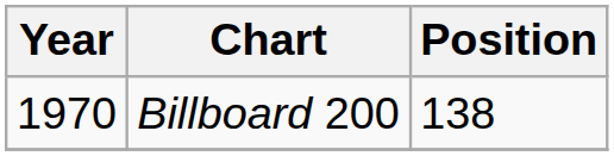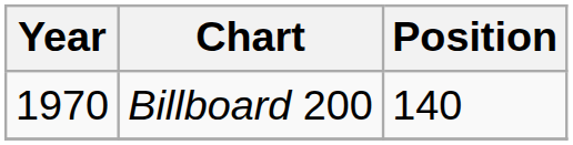Billboard 200 | Position: 138 -> 140
